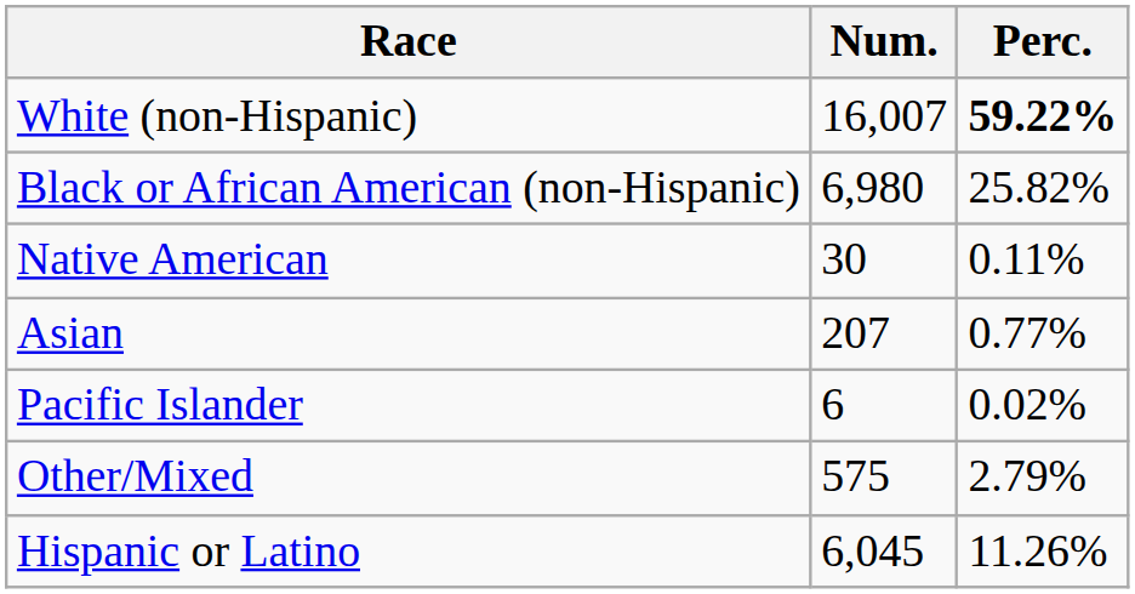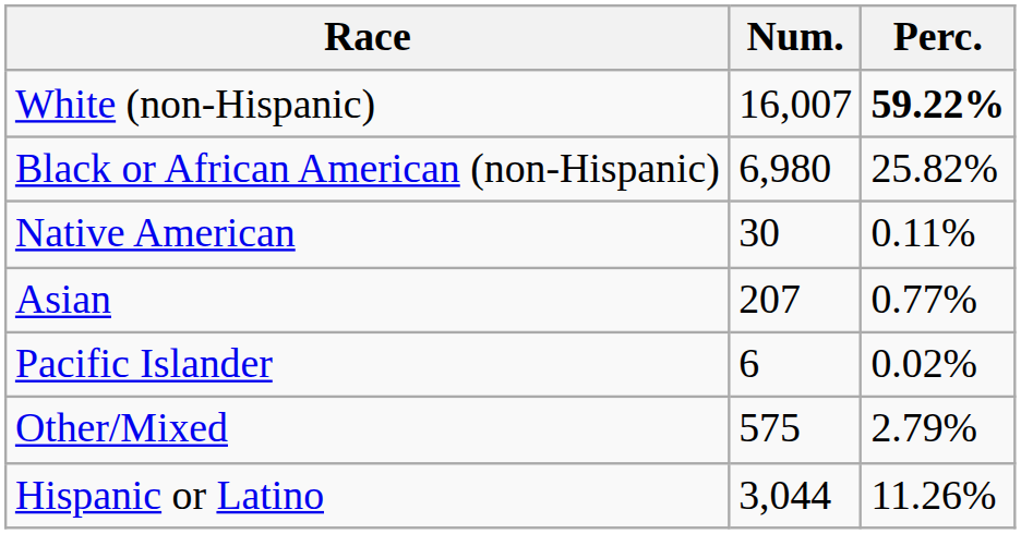Hispanic or Latino | Num.: 6,045 -> 3,044
